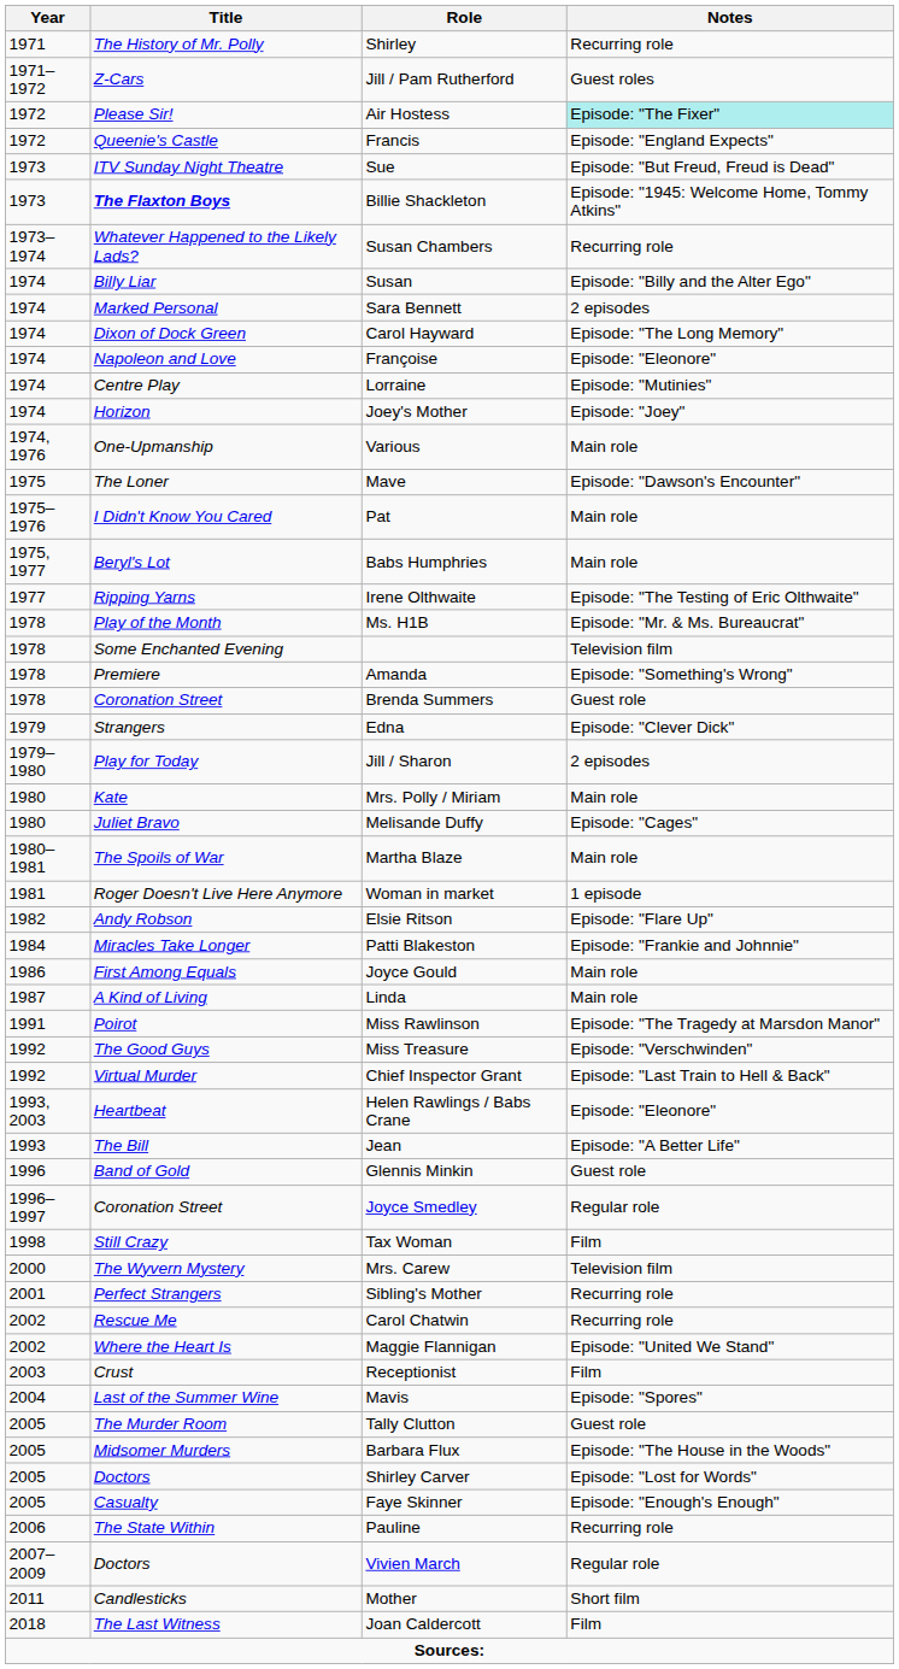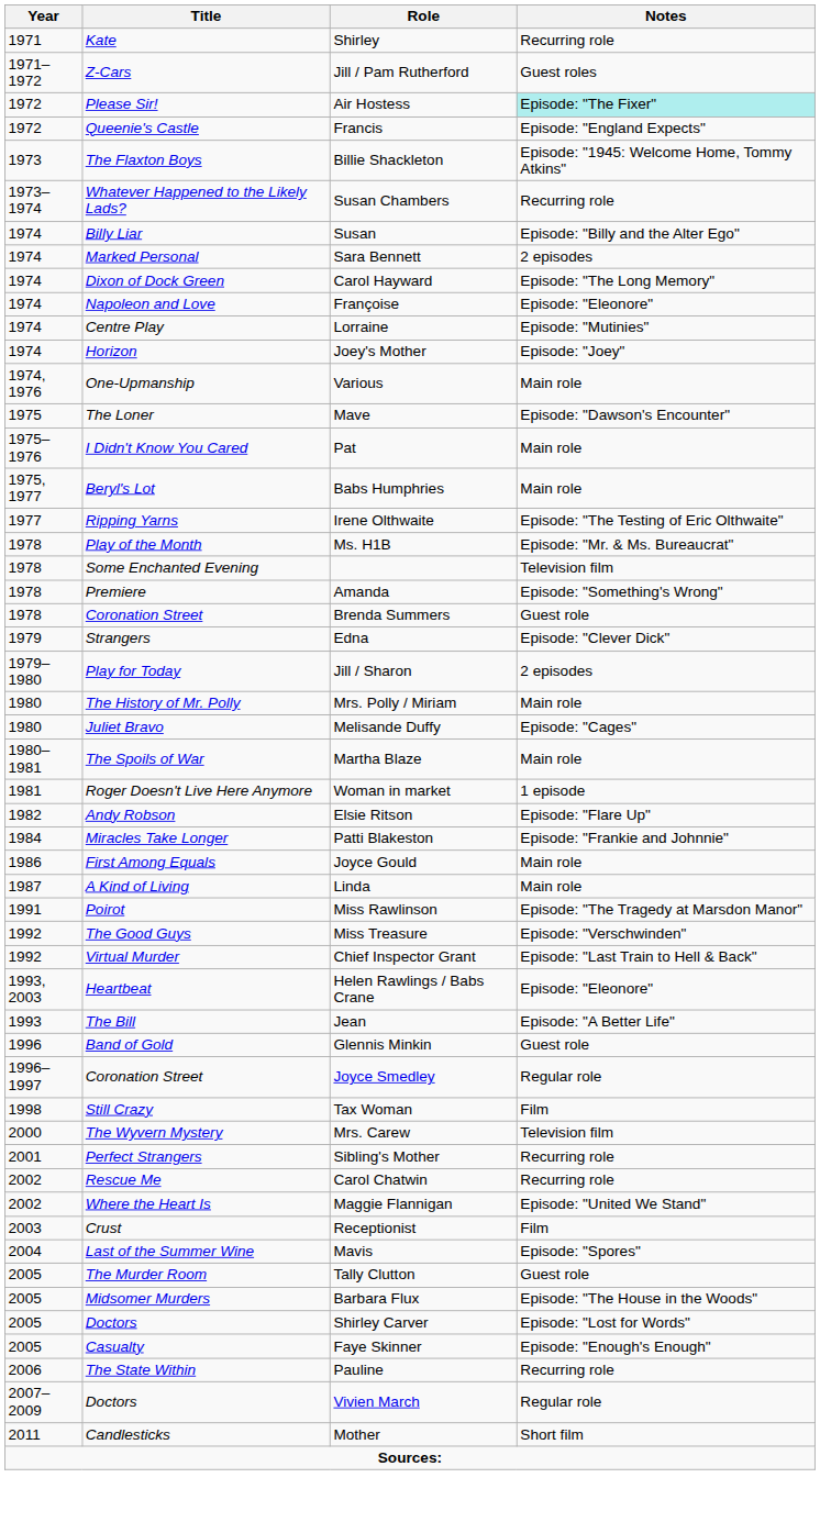Shirley | Title: The History of Mr. Polly -> Kate
- row: 1973 | ITV Sunday Night Theatre | Sue | Episode: "But Freud, Freud is Dead"
Billie Shackleton | Title: bold -> normal
Mrs. Polly / Miriam | Title: Kate -> The History of Mr. Polly
- row: 2018 | The Last Witness | Joan Caldercott | Film
